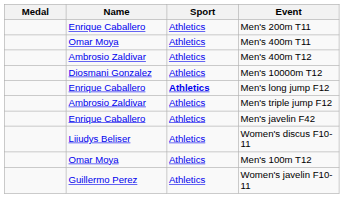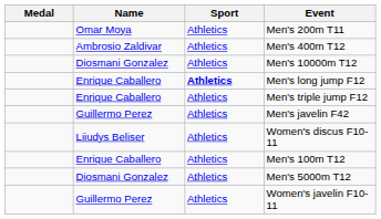Men's 200m T11 | Name: Enrique Caballero -> Omar Moya
- row: Omar Moya | Athletics | Men's 400m T11
Men's triple jump F12 | Name: Ambrosio Zaldivar -> Enrique Caballero
Men's javelin F42 | Name: Enrique Caballero -> Guillermo Perez
Men's 100m T12 | Name: Omar Moya -> Enrique Caballero
+ row: Diosmani Gonzalez | Athletics | Men's 5000m T12
